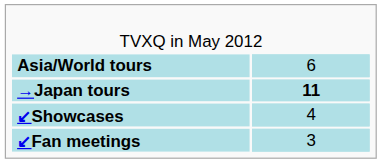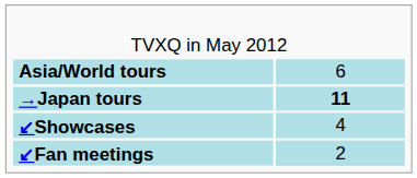↙Fan meetings | column 2: 3 -> 2
